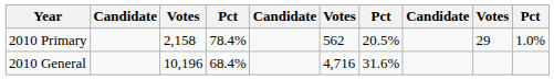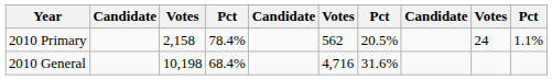2010 Primary | column 9: 29 -> 24
2010 Primary | column 10: 1.0% -> 1.1%
2010 General | column 3: 10,196 -> 10,198
